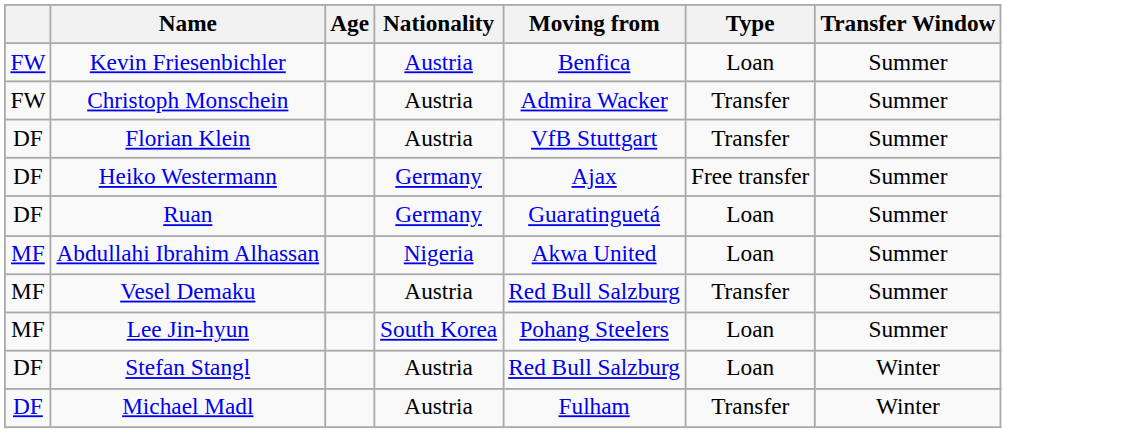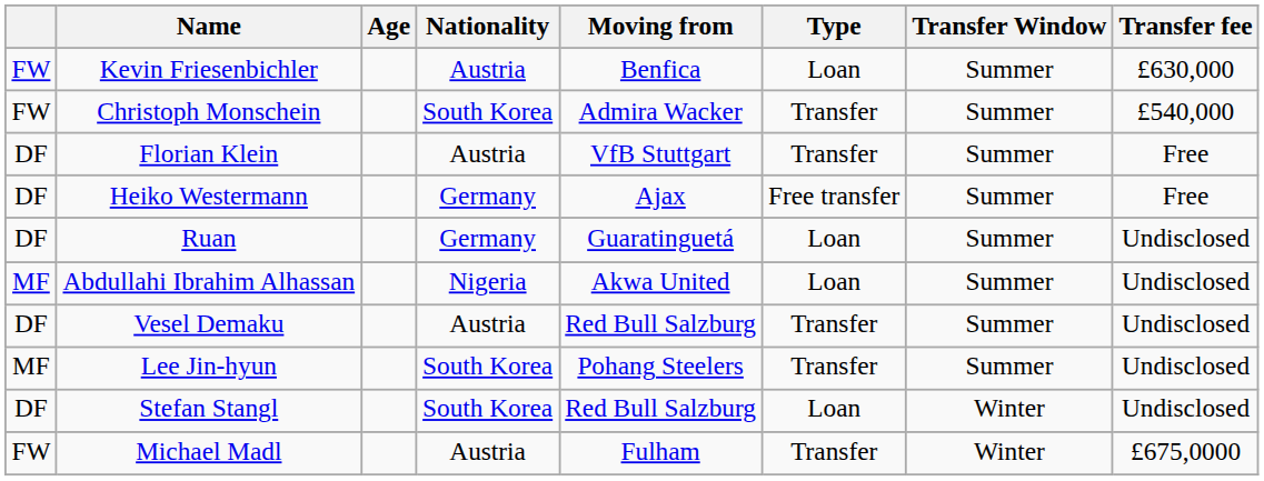+ column: Transfer fee | £630,000 | £540,000 | Free | Free | Undisclosed | Undisclosed | Undisclosed | Undisclosed | Undisclosed | £675,0000
Christoph Monschein | Nationality: Austria -> South Korea
Vesel Demaku | column 1: MF -> DF
Lee Jin-hyun | Type: Loan -> Transfer
Stefan Stangl | Nationality: Austria -> South Korea
Michael Madl | column 1: DF -> FW
